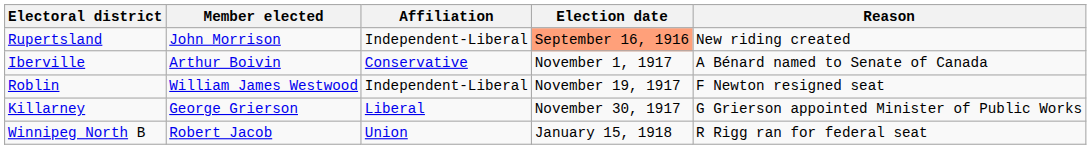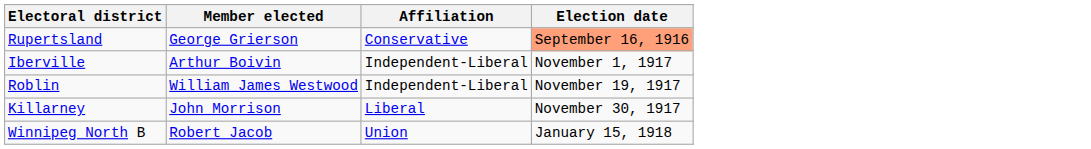- column: Reason | New riding created | A Bénard named to Senate of Canada | F Newton resigned seat | G Grierson appointed Minister of Public Works | R Rigg ran for federal seat
Rupertsland | Member elected: John Morrison -> George Grierson
Rupertsland | Affiliation: Independent-Liberal -> Conservative
Iberville | Affiliation: Conservative -> Independent-Liberal
Killarney | Member elected: George Grierson -> John Morrison
